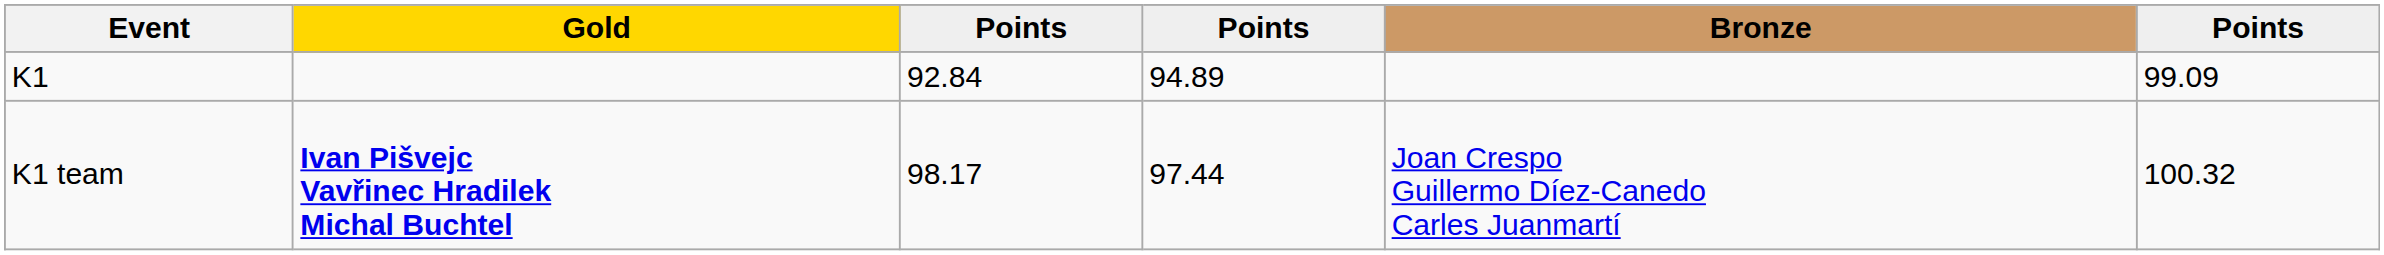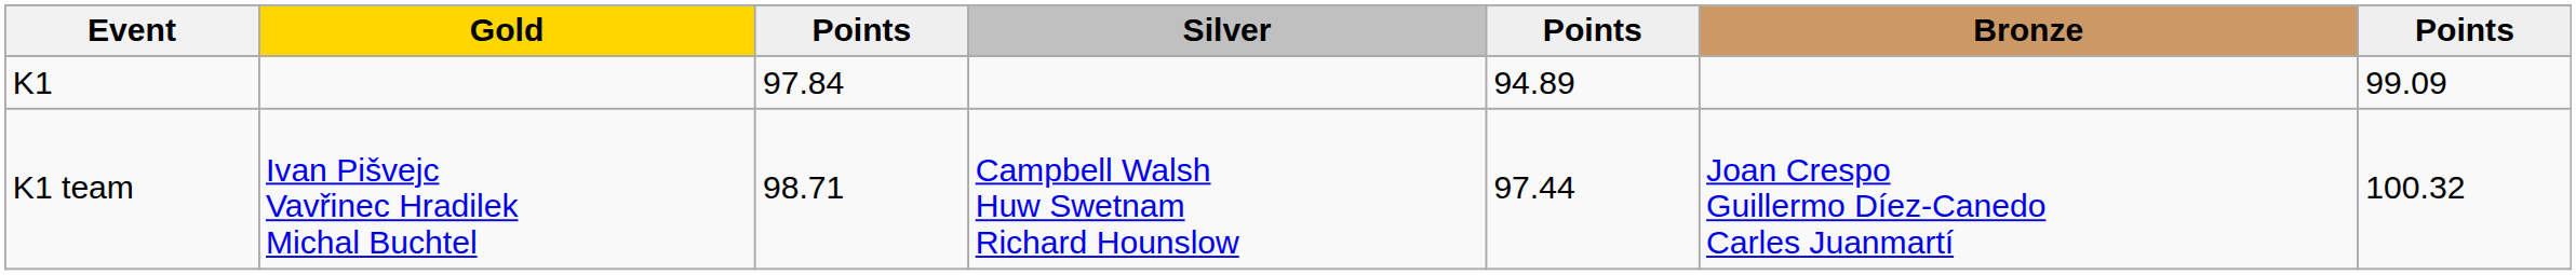+ column: Silver | Campbell Walsh Huw Swetnam Richard Hounslow
K1 | column 3: 92.84 -> 97.84
K1 team | Gold: bold -> normal
K1 team | column 3: 98.17 -> 98.71
